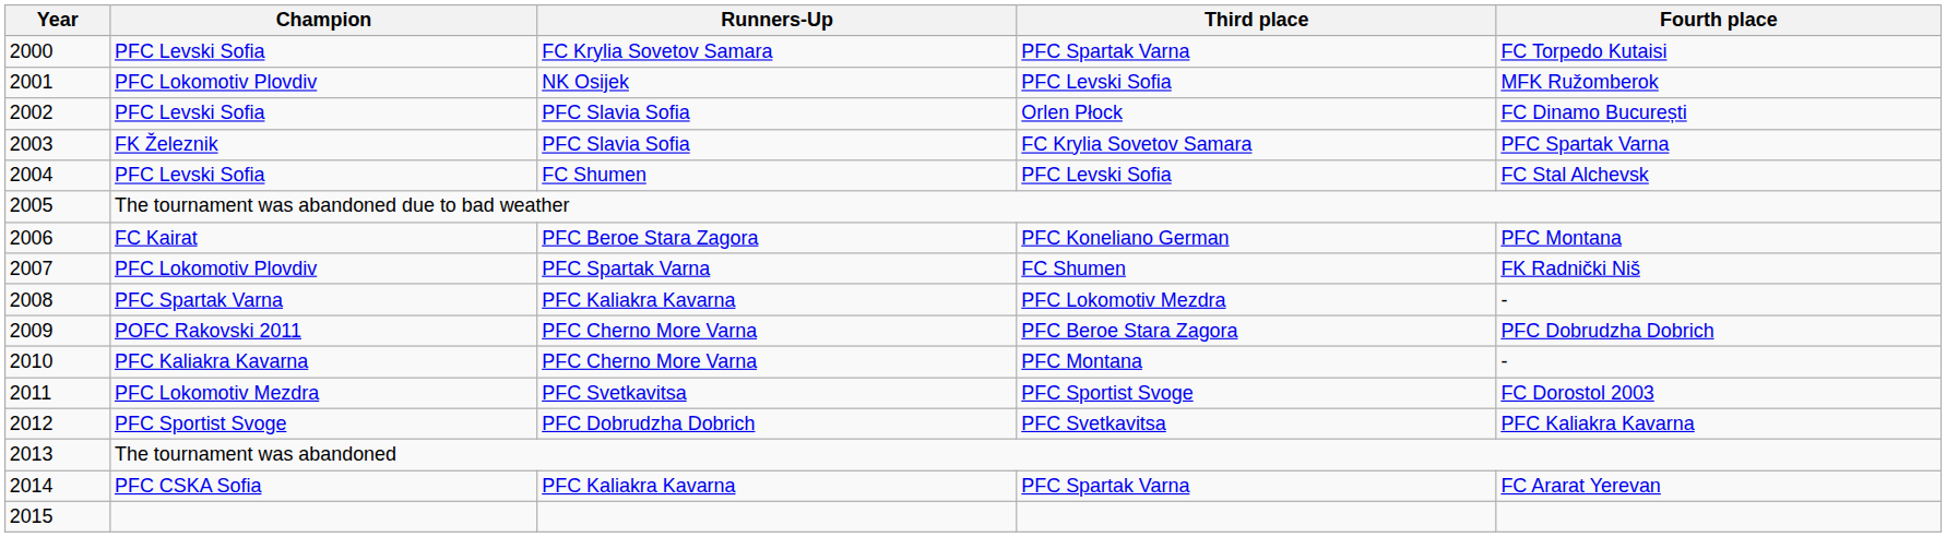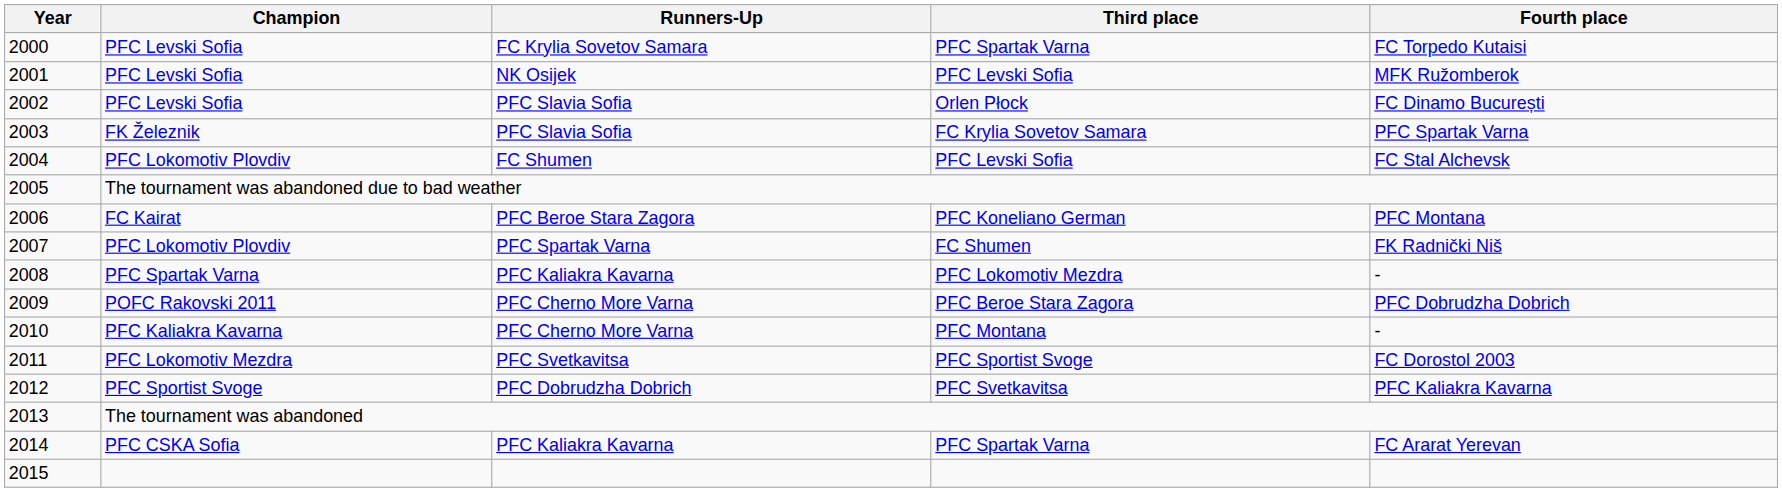2001 | Champion: PFC Lokomotiv Plovdiv -> PFC Levski Sofia
2004 | Champion: PFC Levski Sofia -> PFC Lokomotiv Plovdiv
